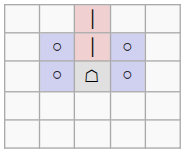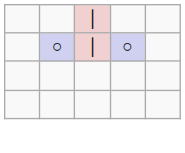- row: ○ | ☖ | ○
